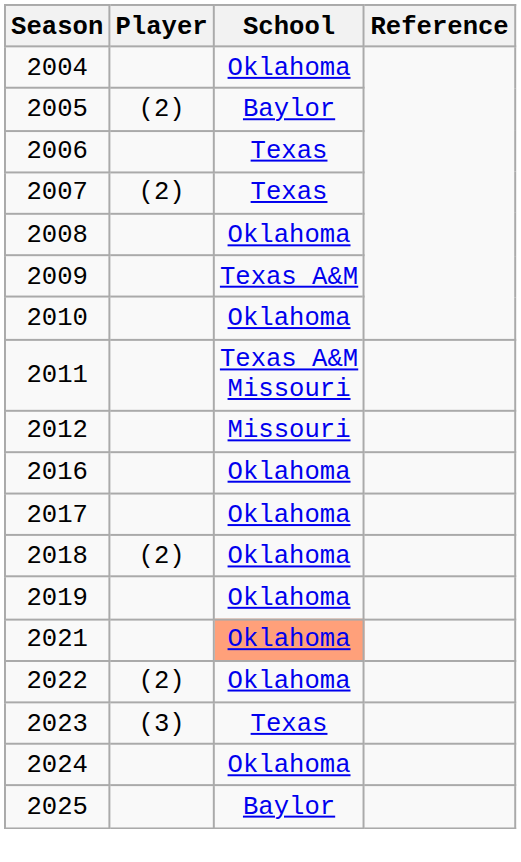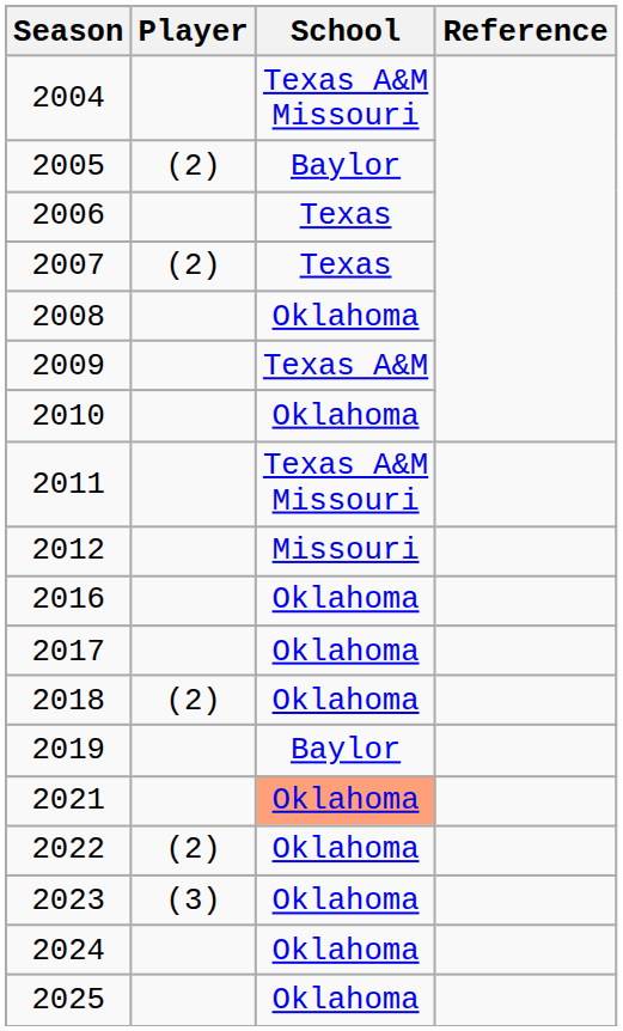2004 | School: Oklahoma -> Texas A&M Missouri
2019 | School: Oklahoma -> Baylor
2023 | School: Texas -> Oklahoma
2025 | School: Baylor -> Oklahoma
